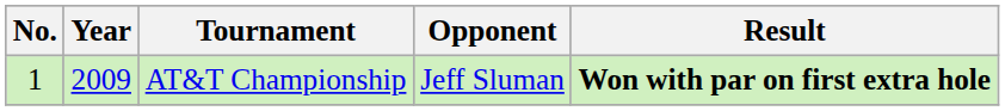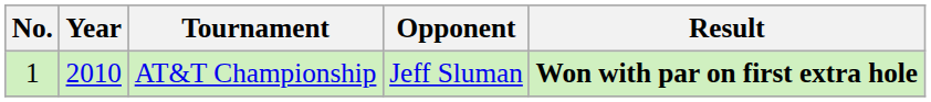AT&T Championship | Year: 2009 -> 2010
